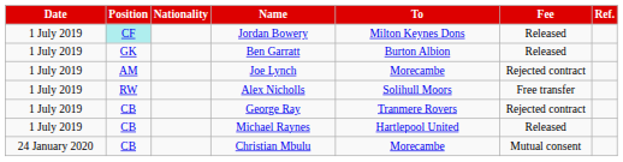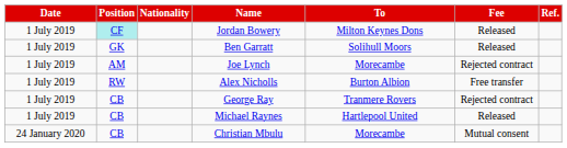Ben Garratt | To: Burton Albion -> Solihull Moors
Alex Nicholls | To: Solihull Moors -> Burton Albion
